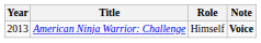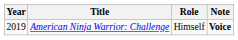American Ninja Warrior: Challenge | Year: 2013 -> 2019
